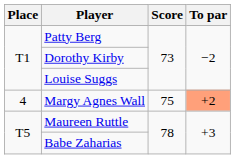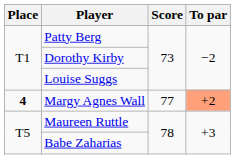Margy Agnes Wall | Place: normal -> bold
Margy Agnes Wall | Score: 75 -> 77
